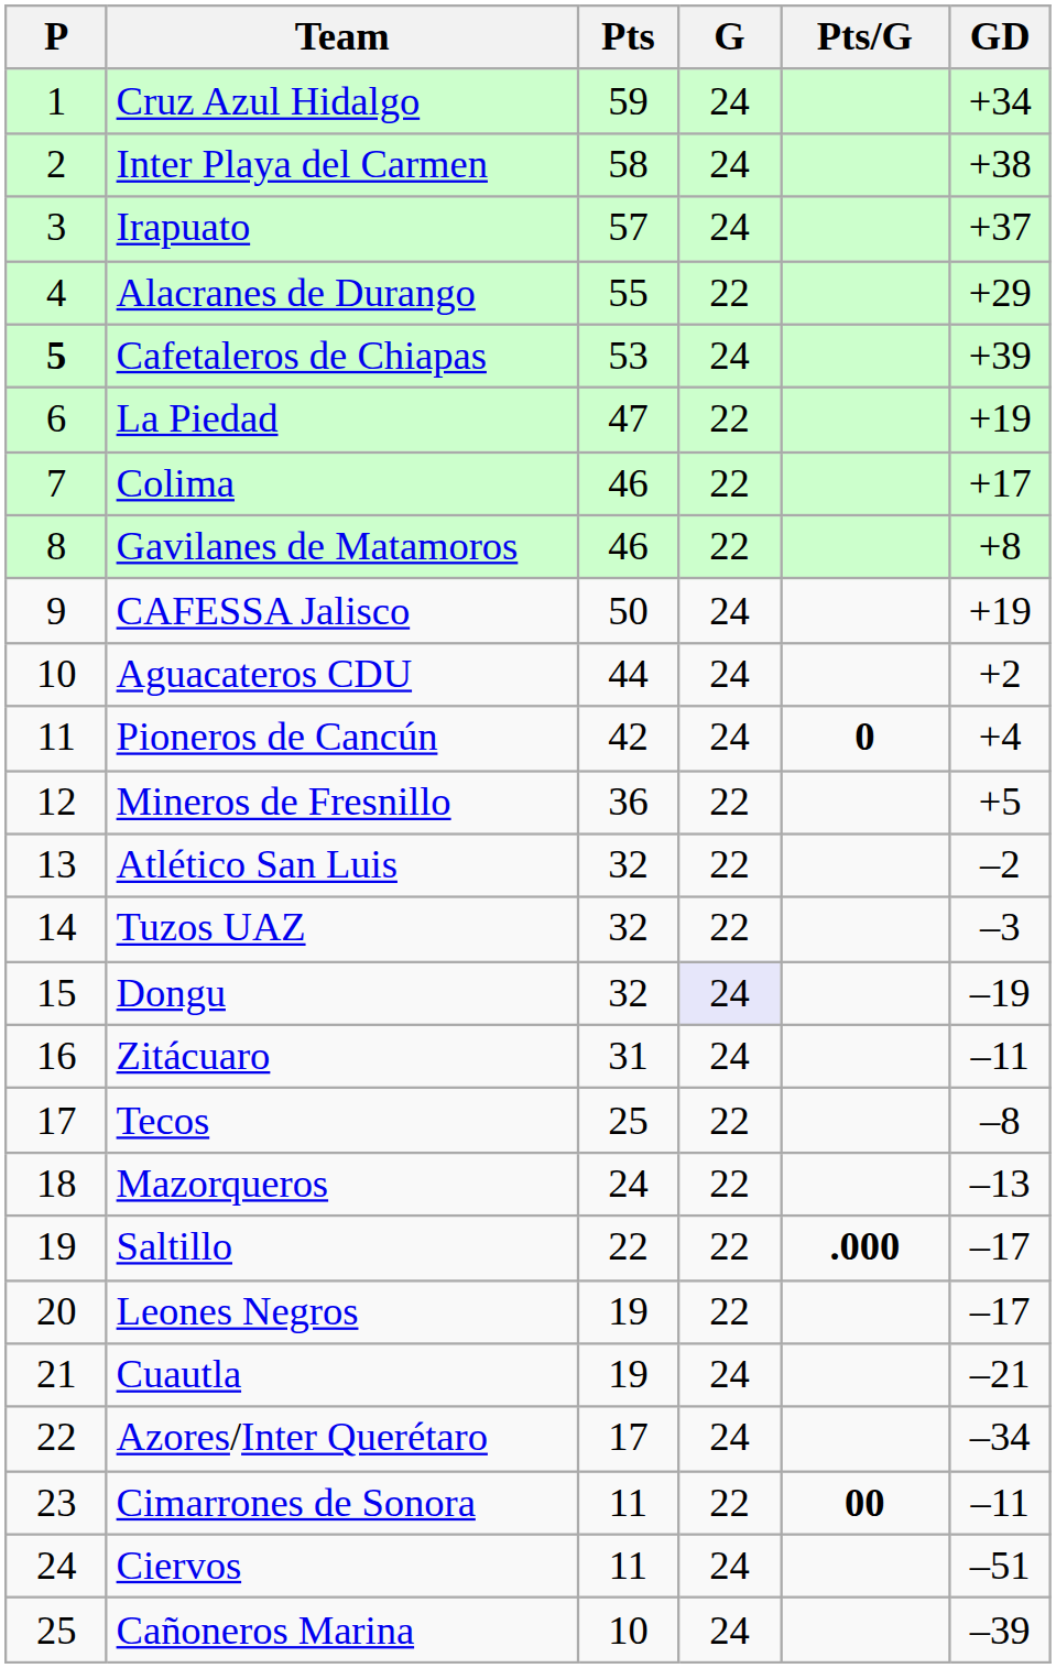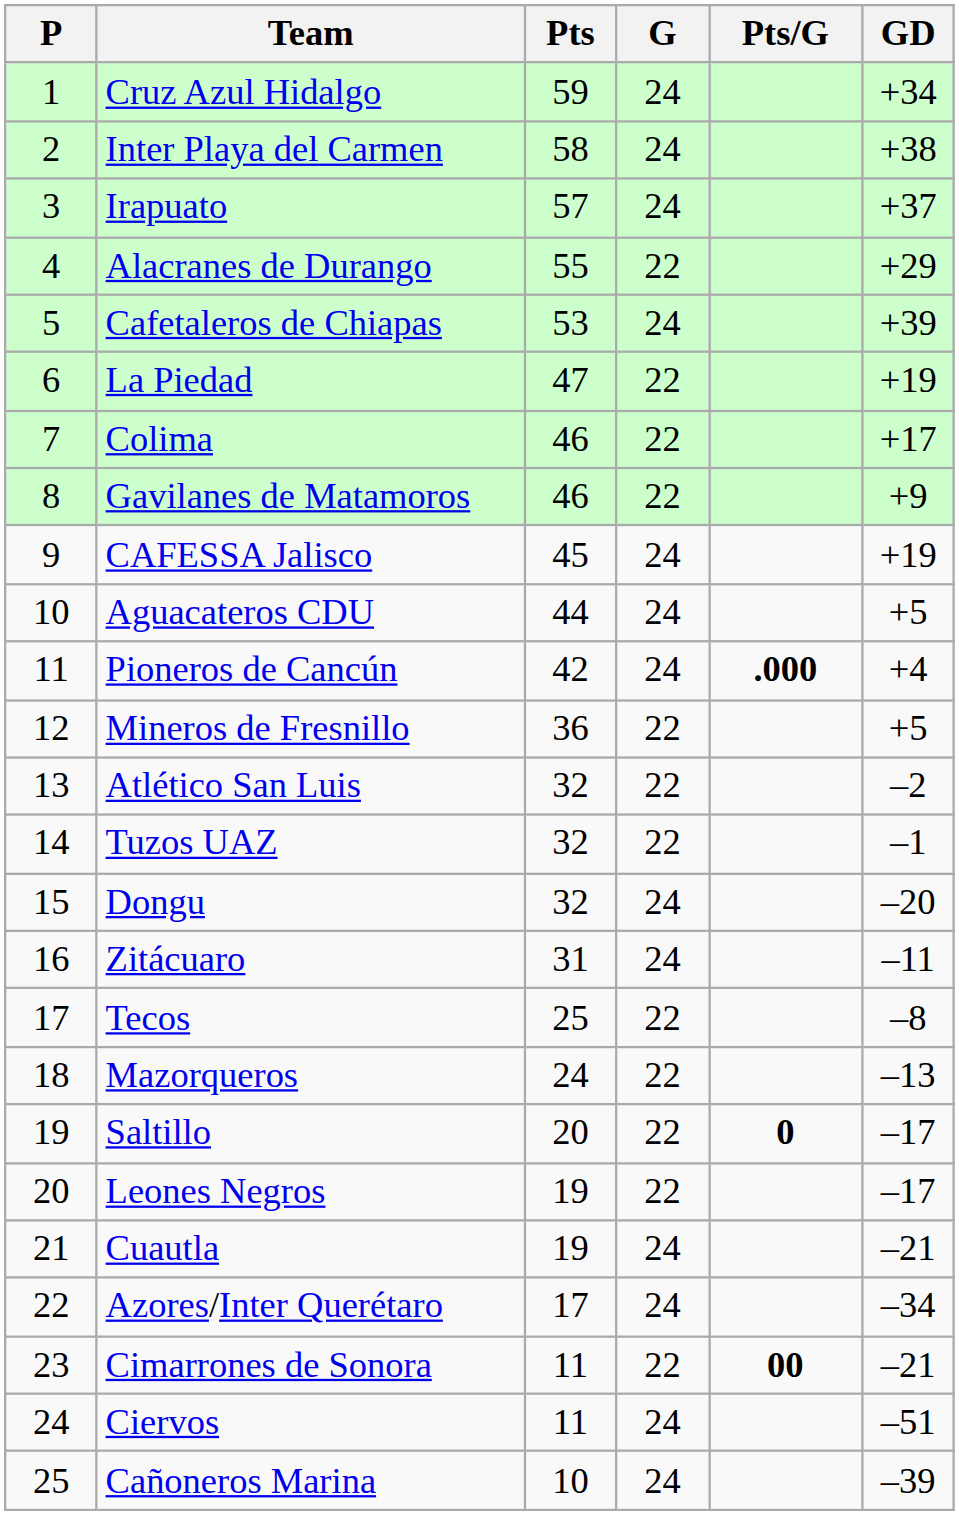Cafetaleros de Chiapas | P: bold -> normal
Gavilanes de Matamoros | GD: +8 -> +9
CAFESSA Jalisco | Pts: 50 -> 45
Aguacateros CDU | GD: +2 -> +5
Pioneros de Cancún | Pts/G: 0 -> .000
Tuzos UAZ | GD: –3 -> –1
Dongu | G: lavender background -> no background
Dongu | GD: –19 -> –20
Saltillo | Pts: 22 -> 20
Saltillo | Pts/G: .000 -> 0
Cimarrones de Sonora | GD: –11 -> –21
